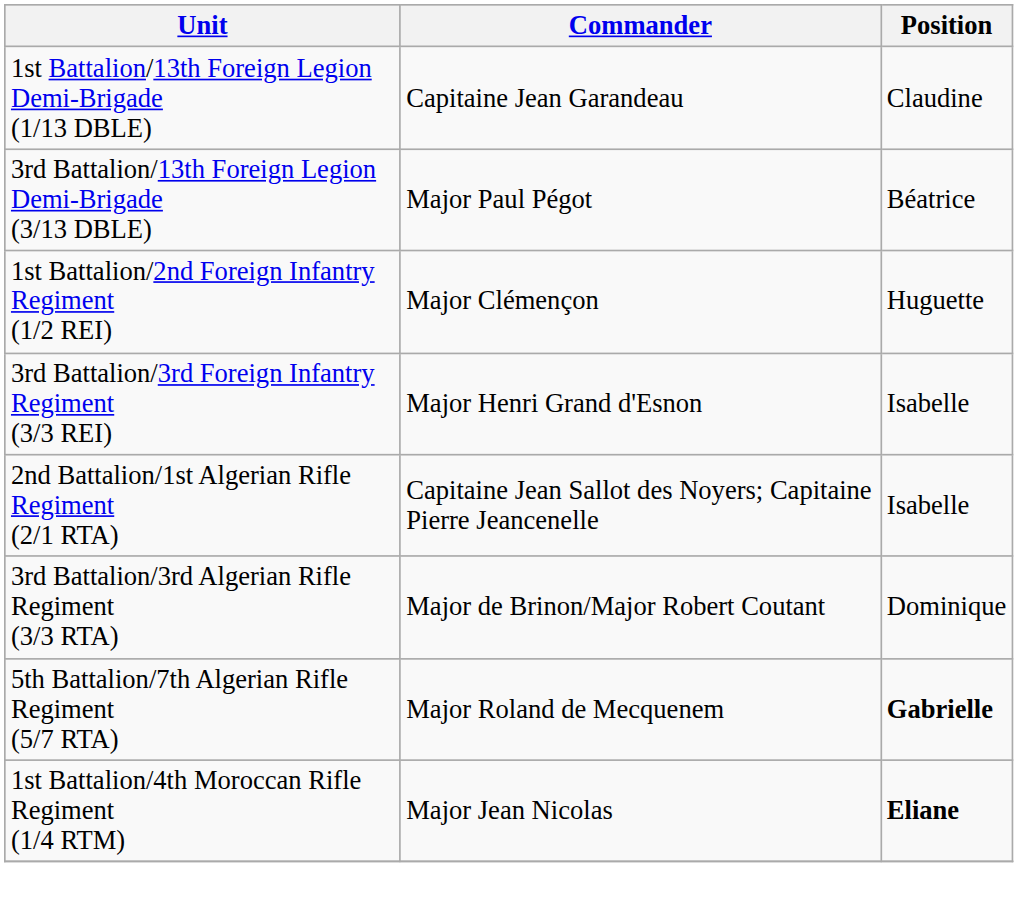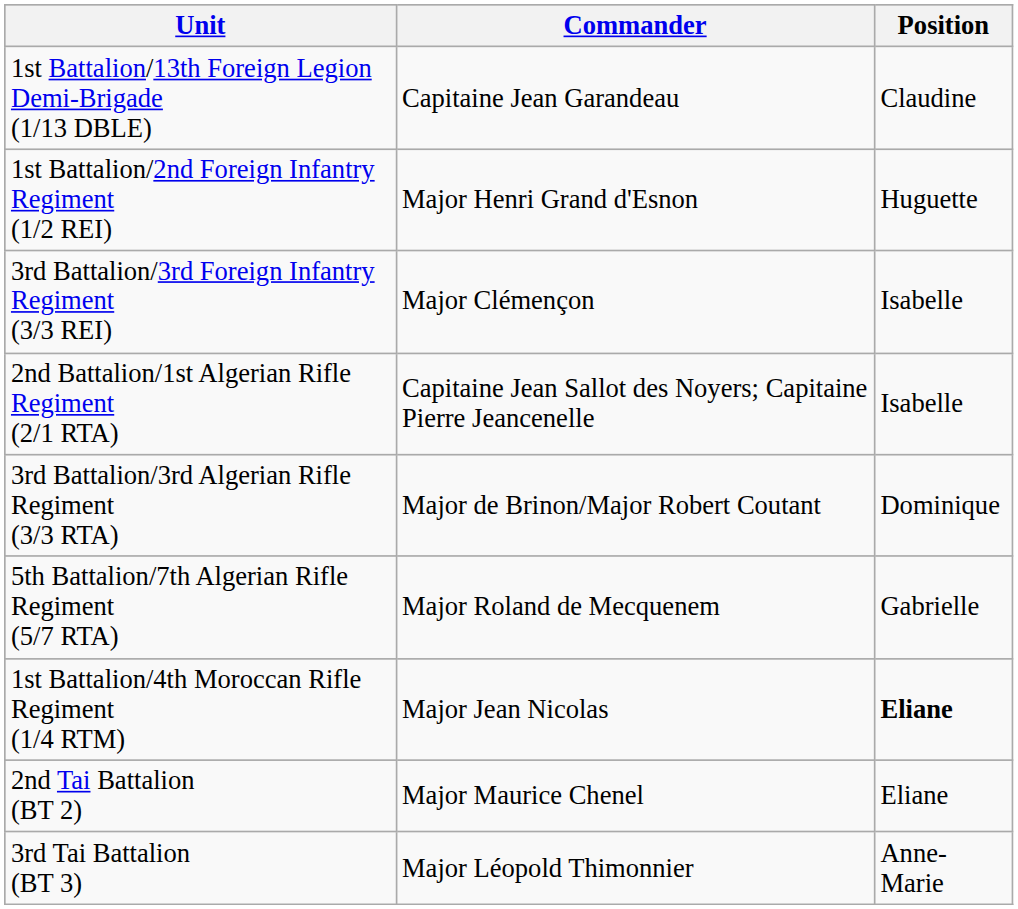- row: 3rd Battalion/13th Foreign Legion Demi-Brigade (3/13 DBLE) | Major Paul Pégot | Béatrice
1st Battalion/2nd Foreign Infantry Regiment (1/2 REI) | Commander: Major Clémençon -> Major Henri Grand d'Esnon
3rd Battalion/3rd Foreign Infantry Regiment (3/3 REI) | Commander: Major Henri Grand d'Esnon -> Major Clémençon
5th Battalion/7th Algerian Rifle Regiment (5/7 RTA) | Position: bold -> normal
+ row: 2nd Tai Battalion (BT 2) | Major Maurice Chenel | Eliane
+ row: 3rd Tai Battalion (BT 3) | Major Léopold Thimonnier | Anne-Marie
